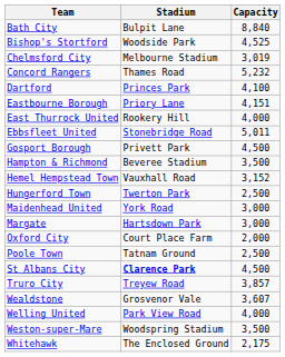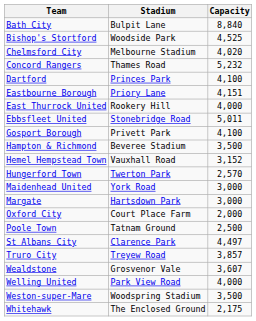Chelmsford City | Capacity: 3,019 -> 4,020
Gosport Borough | Capacity: 4,500 -> 4,100
Hungerford Town | Capacity: 2,500 -> 2,570
St Albans City | Stadium: bold -> normal
St Albans City | Capacity: 4,500 -> 4,497
